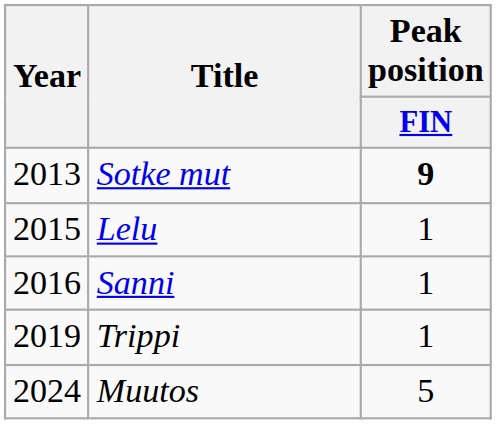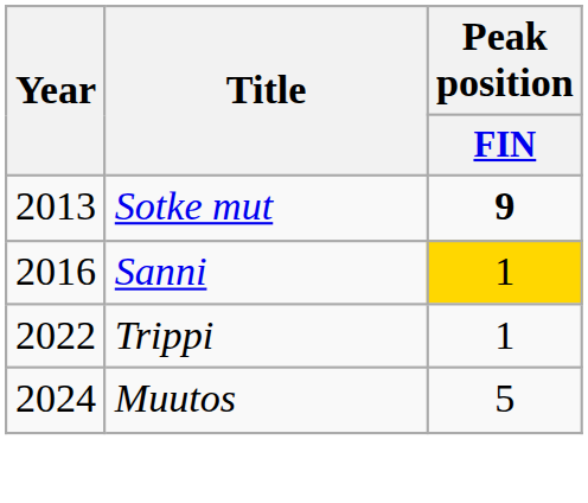- row: 2015 | Lelu | 1
Sanni | Peak position / FIN: no background -> gold background
Trippi | Year: 2019 -> 2022
